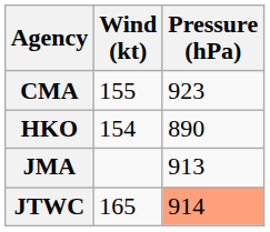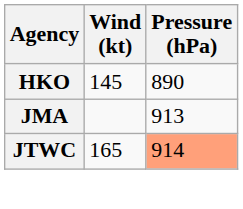- row: CMA | 155 | 923
HKO | Wind (kt): 154 -> 145
